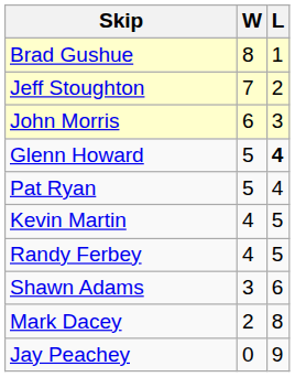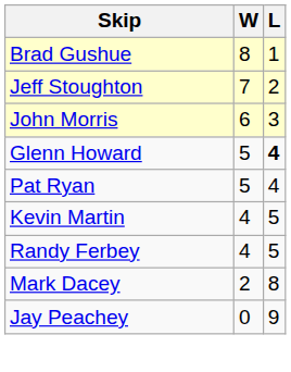- row: Shawn Adams | 3 | 6
